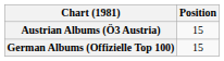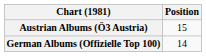German Albums (Offizielle Top 100) | Position: 15 -> 14
